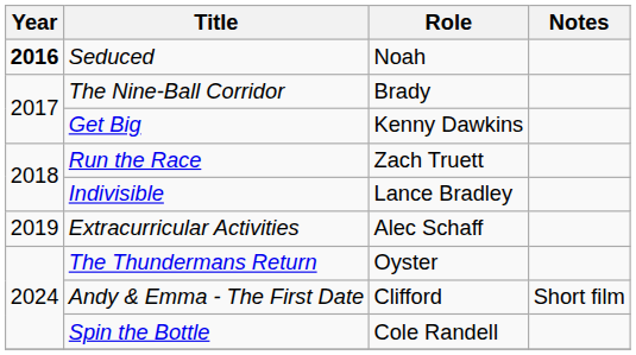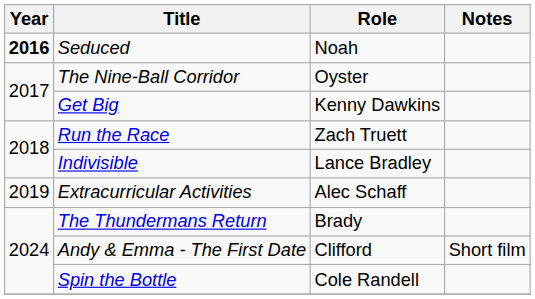The Nine-Ball Corridor | Role: Brady -> Oyster
The Thundermans Return | Role: Oyster -> Brady
